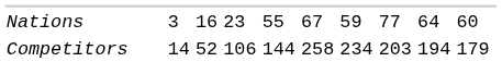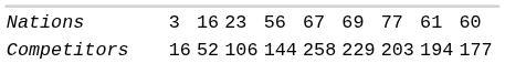Nations | column 11: 55 -> 56
Nations | column 13: 59 -> 69
Nations | column 15: 64 -> 61
Competitors | column 8: 14 -> 16
Competitors | column 13: 234 -> 229
Competitors | column 16: 179 -> 177
